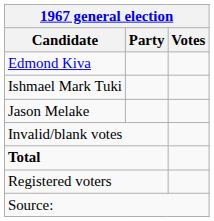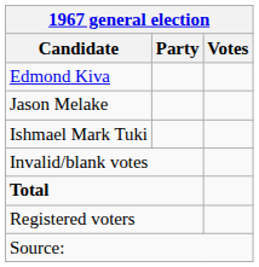rows swapped: Jason Melake <-> Ishmael Mark Tuki
